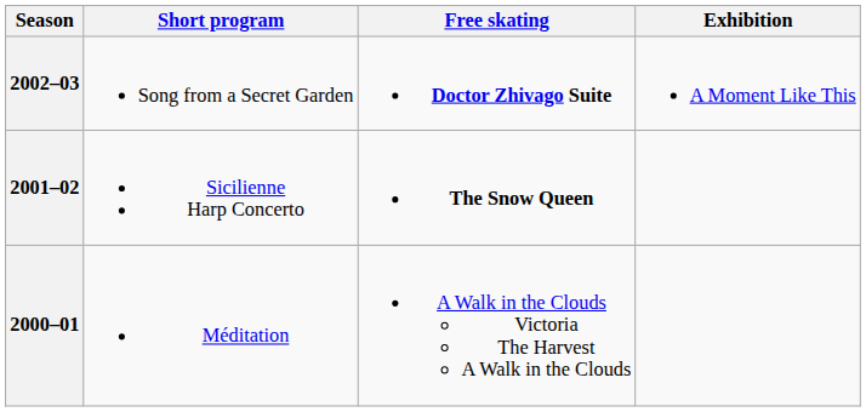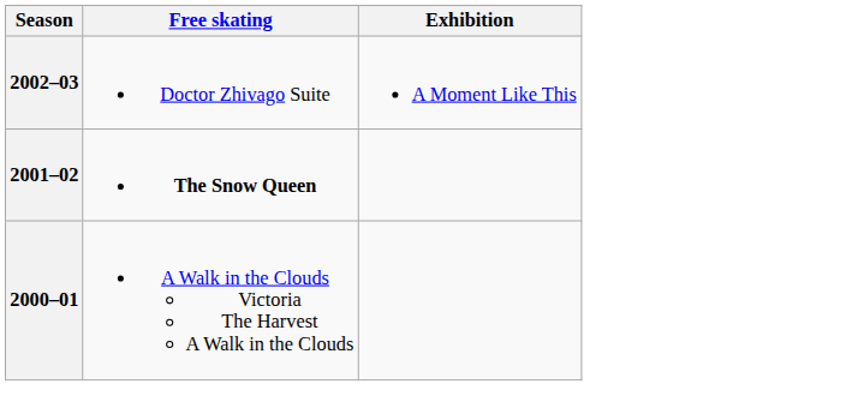- column: Short program | Song from a Secret Garden | Sicilienne Harp Concerto | Méditation
2002–03 | Free skating: bold -> normal
